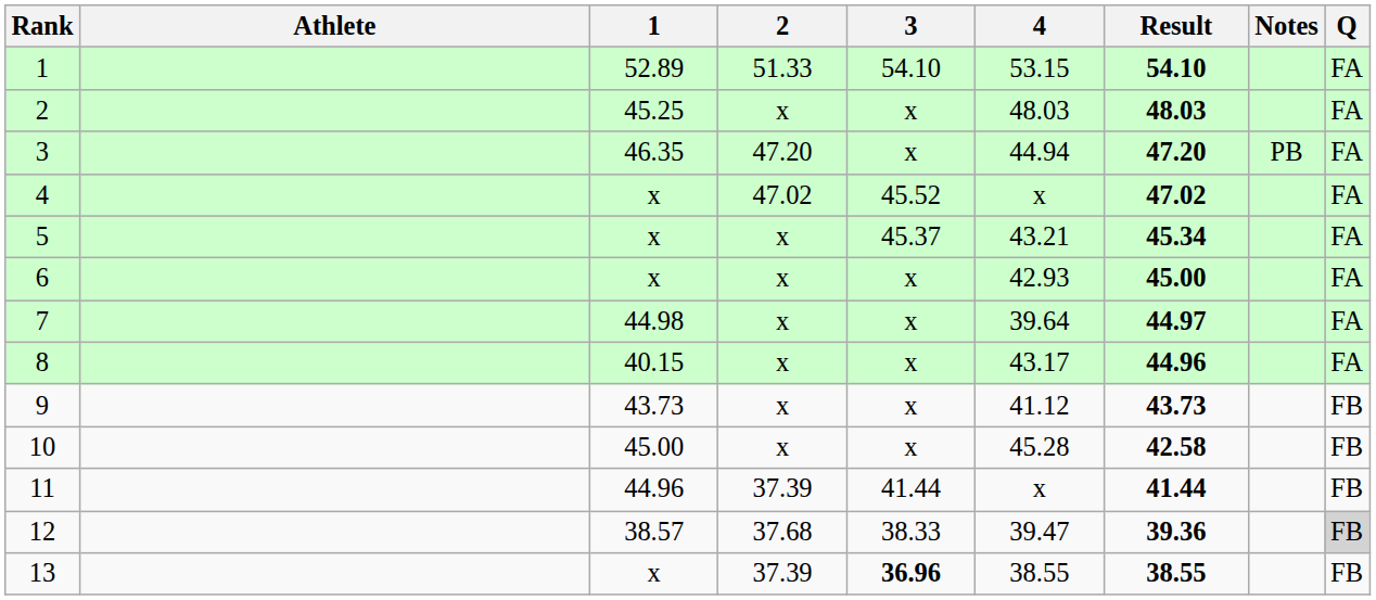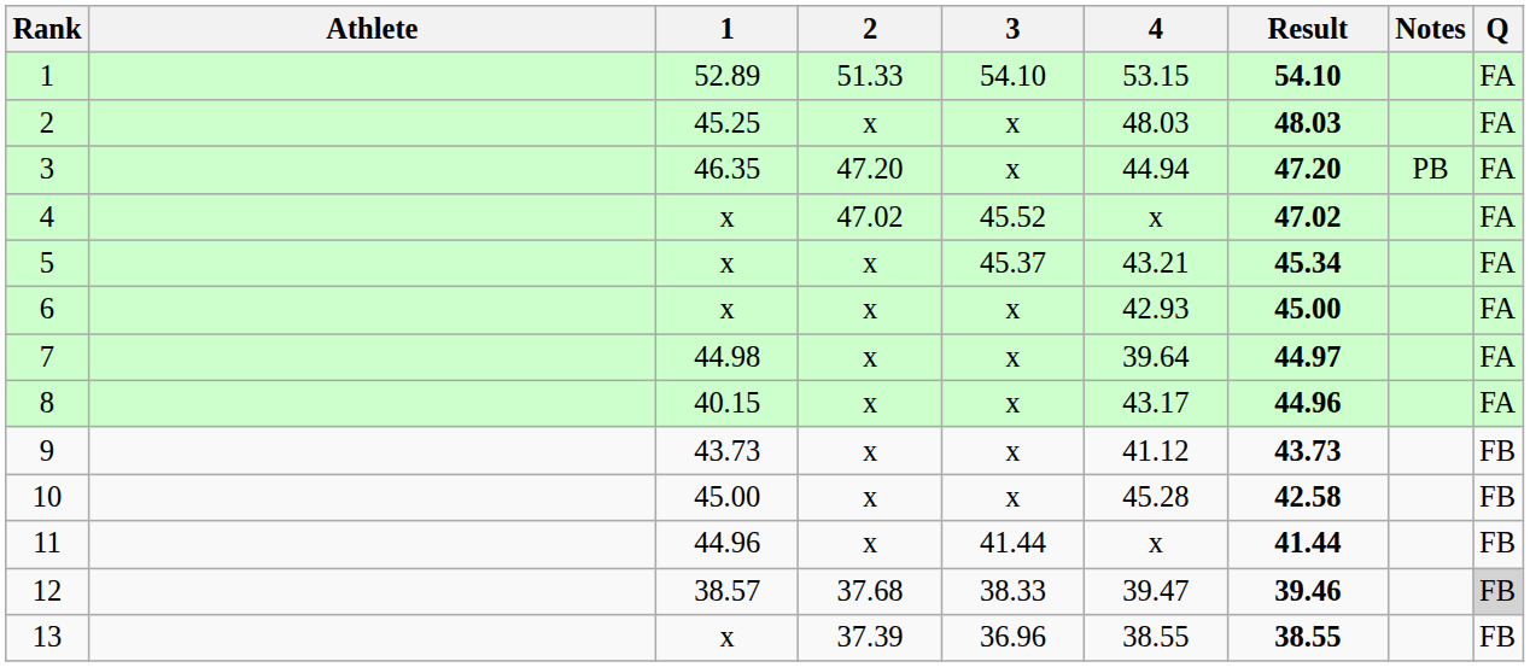11 | 2: 37.39 -> x
12 | Result: 39.36 -> 39.46
13 | 3: bold -> normal
